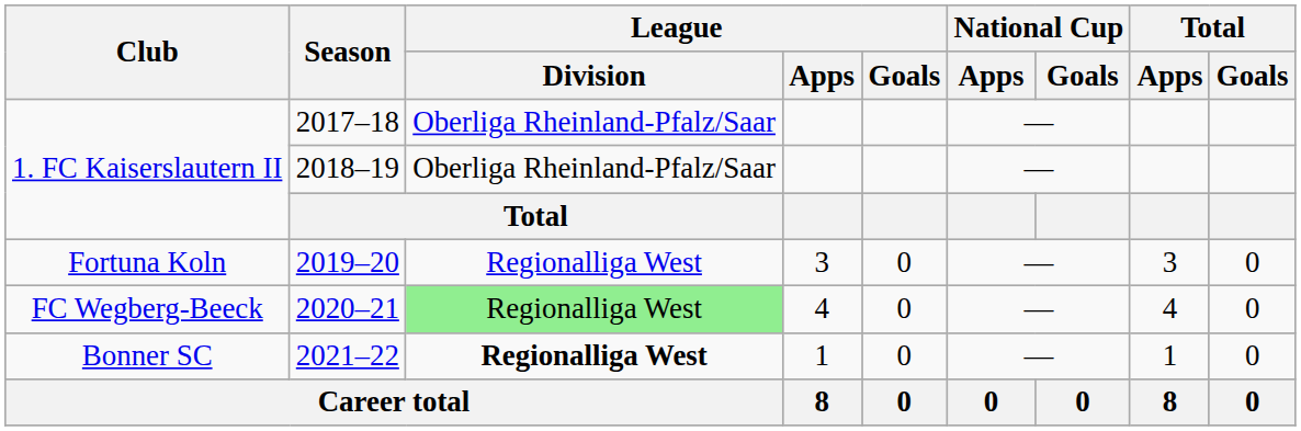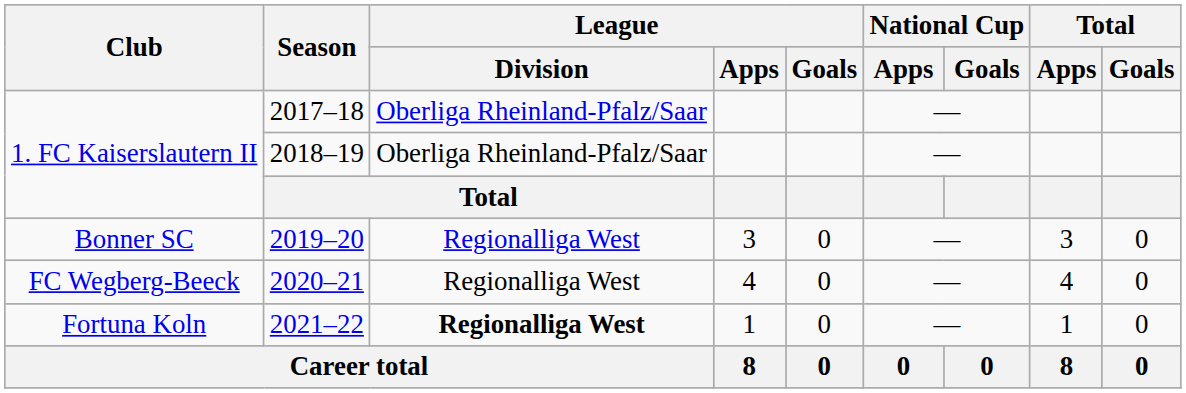2019–20 | Club: Fortuna Koln -> Bonner SC
2020–21 | League / Division: lightgreen background -> no background
2021–22 | Club: Bonner SC -> Fortuna Koln
